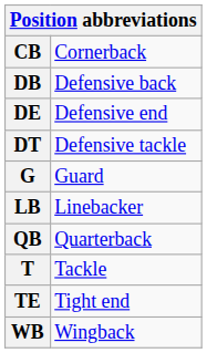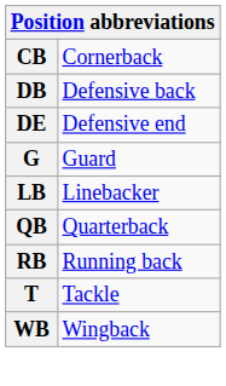- row: DT | Defensive tackle
+ row: RB | Running back
- row: TE | Tight end
